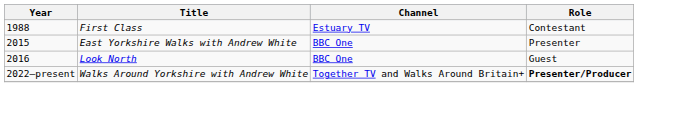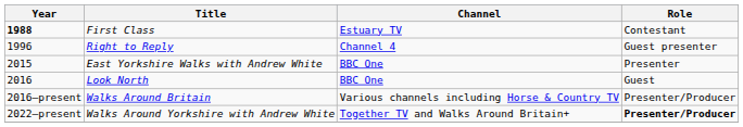First Class | Year: normal -> bold
+ row: 1996 | Right to Reply | Channel 4 | Guest presenter
+ row: 2016–present | Walks Around Britain | Various channels including Horse & Country TV | Presenter/Producer
